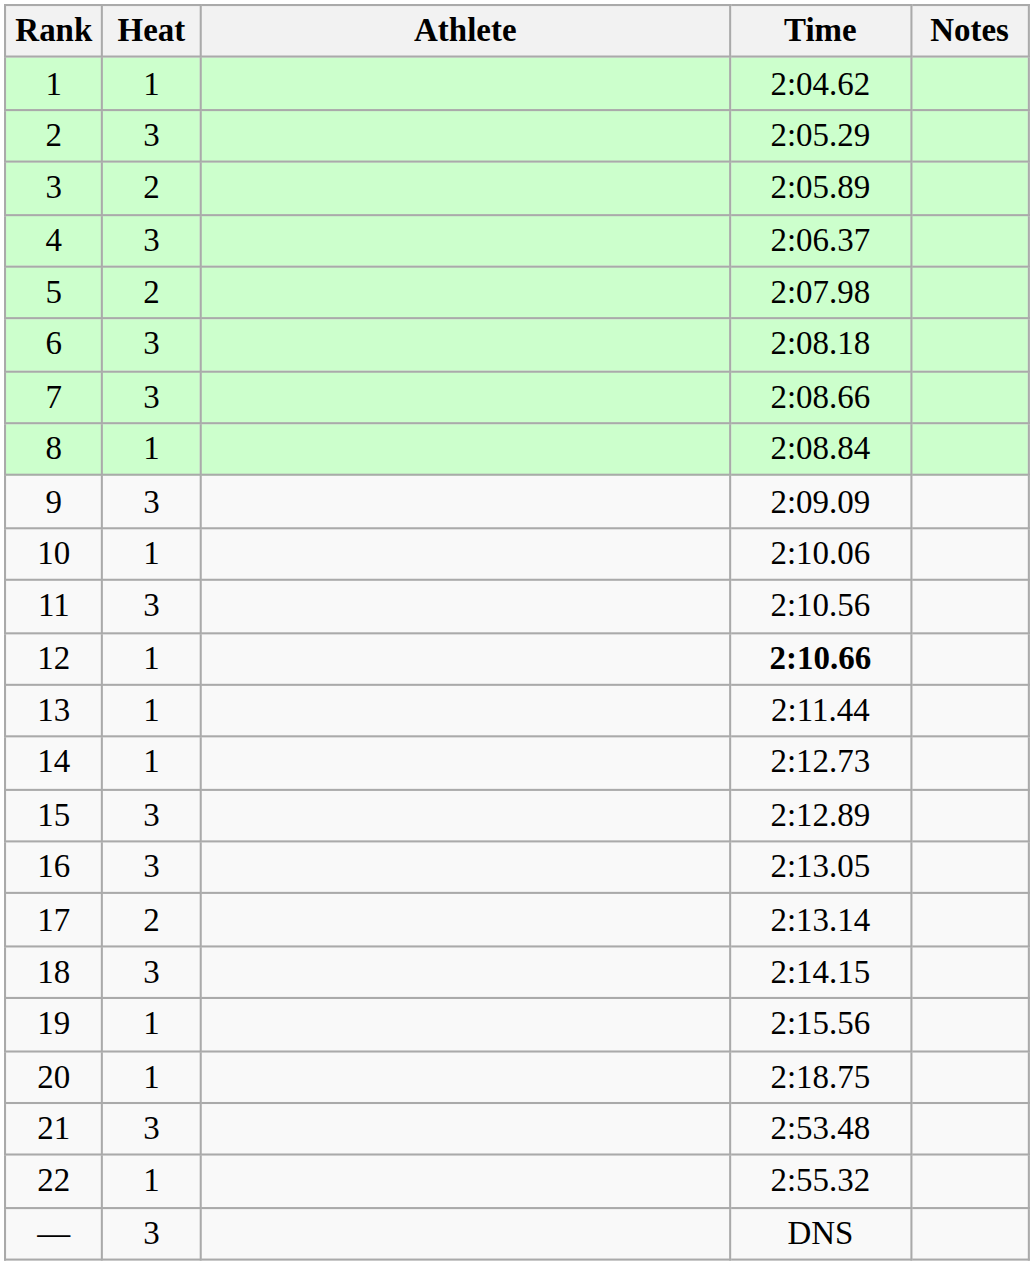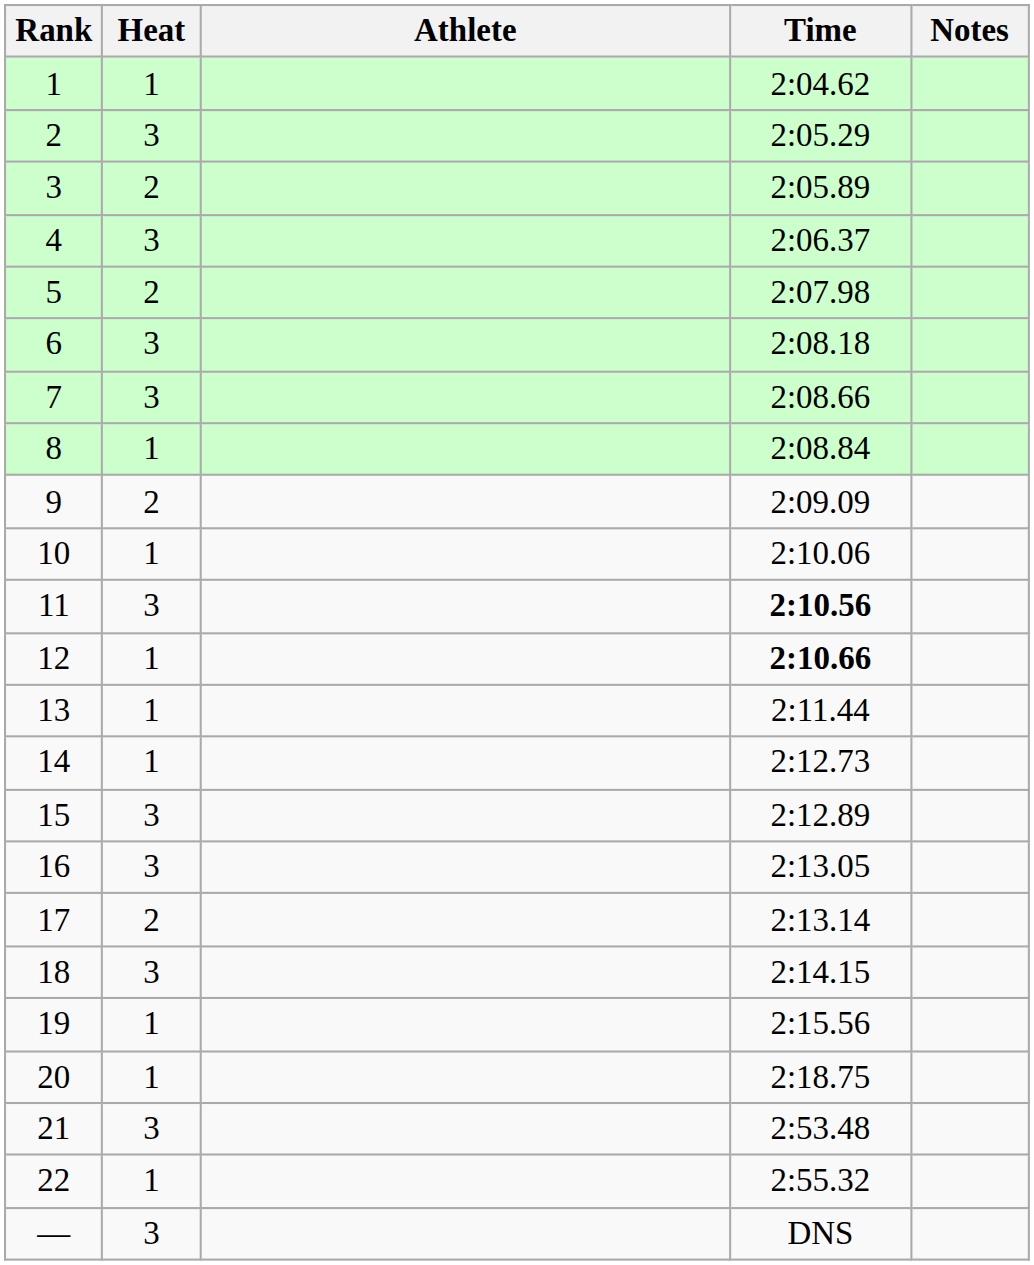9 | Heat: 3 -> 2
11 | Time: normal -> bold
